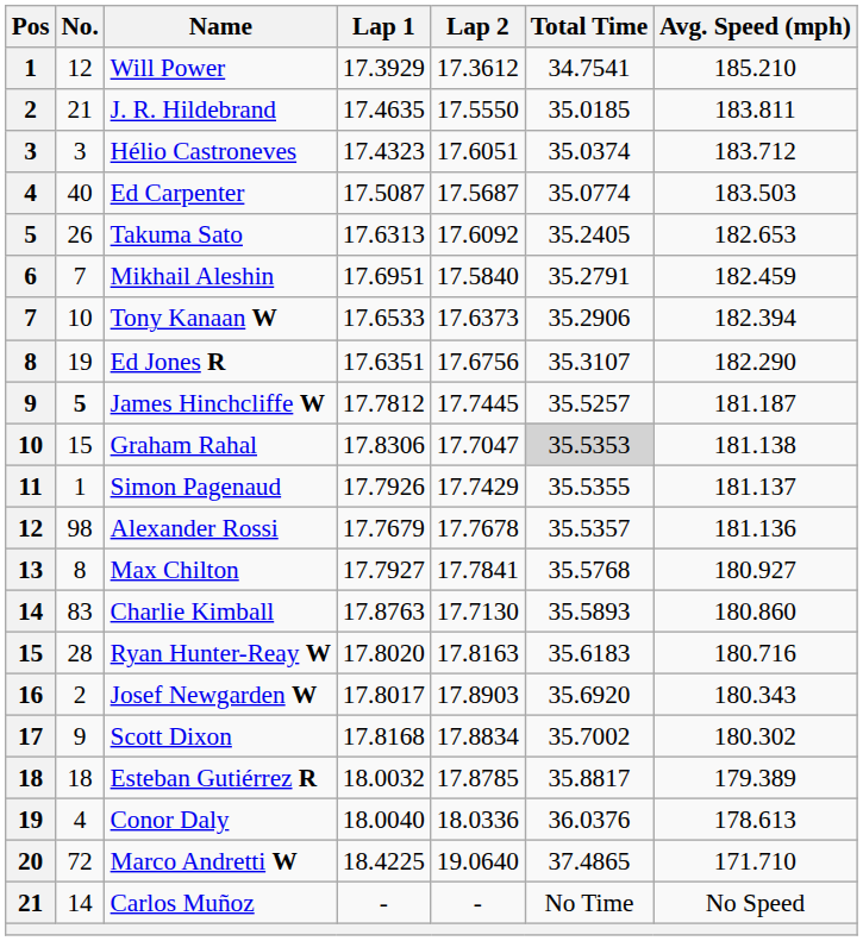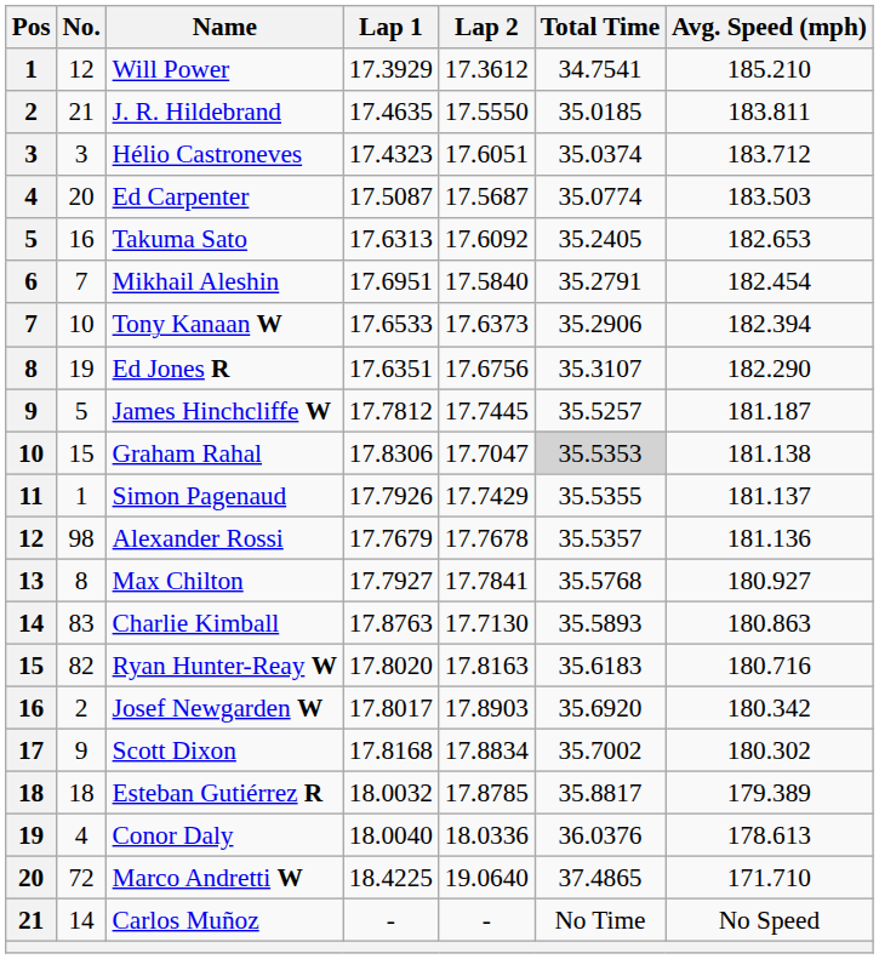Ed Carpenter | No.: 40 -> 20
Takuma Sato | No.: 26 -> 16
Mikhail Aleshin | Avg. Speed (mph): 182.459 -> 182.454
James Hinchcliffe W | No.: bold -> normal
Charlie Kimball | Avg. Speed (mph): 180.860 -> 180.863
Ryan Hunter-Reay W | No.: 28 -> 82
Josef Newgarden W | Avg. Speed (mph): 180.343 -> 180.342
